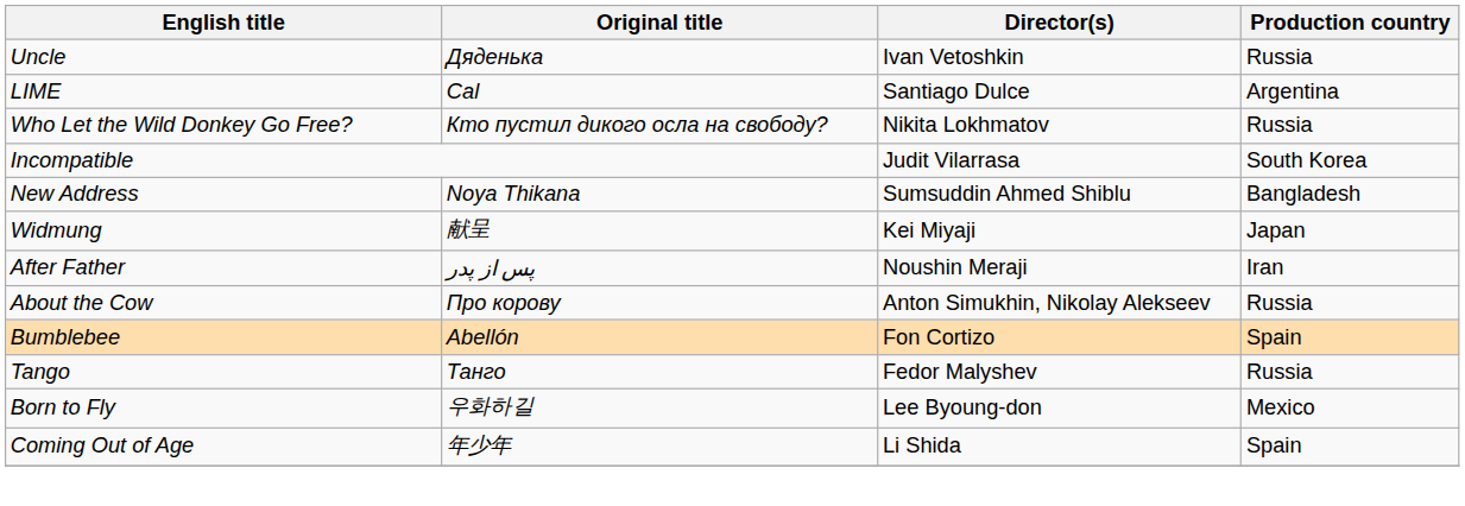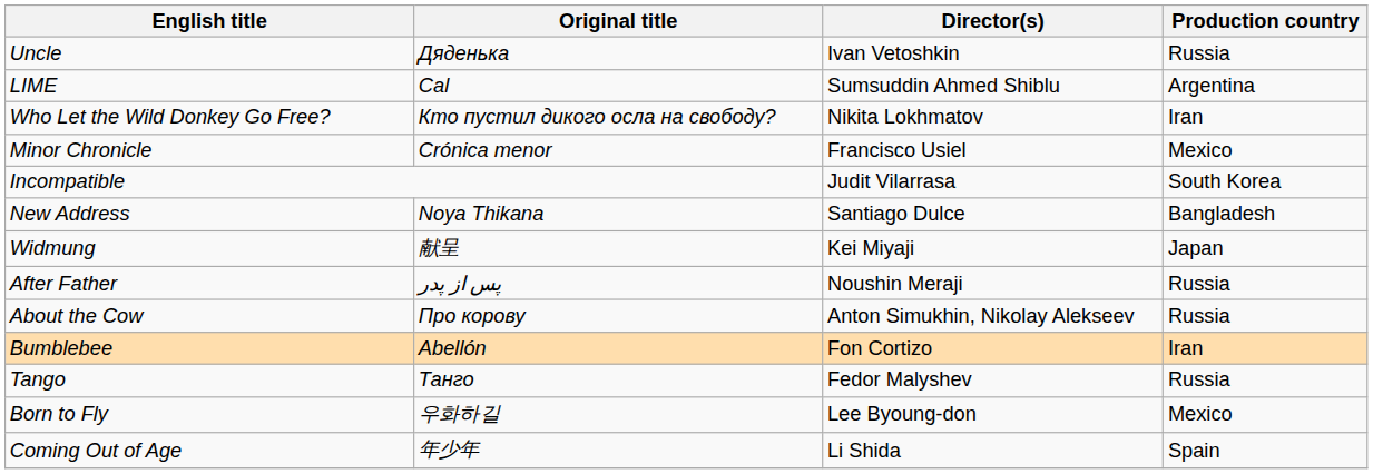LIME | Director(s): Santiago Dulce -> Sumsuddin Ahmed Shiblu
Who Let the Wild Donkey Go Free? | Production country: Russia -> Iran
+ row: Minor Chronicle | Crónica menor | Francisco Usiel | Mexico
New Address | Director(s): Sumsuddin Ahmed Shiblu -> Santiago Dulce
After Father | Production country: Iran -> Russia
Bumblebee | Production country: Spain -> Iran
